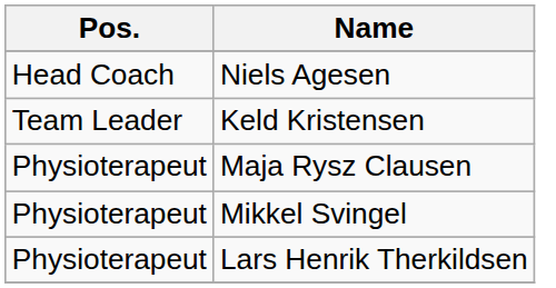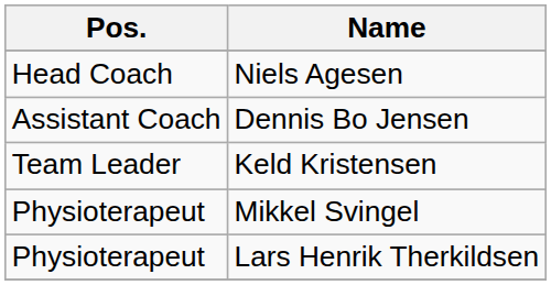+ row: Assistant Coach | Dennis Bo Jensen
- row: Physioterapeut | Maja Rysz Clausen
